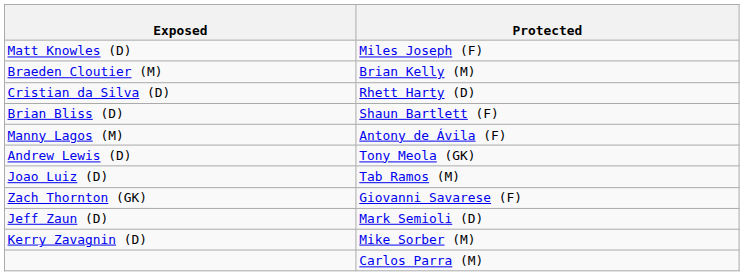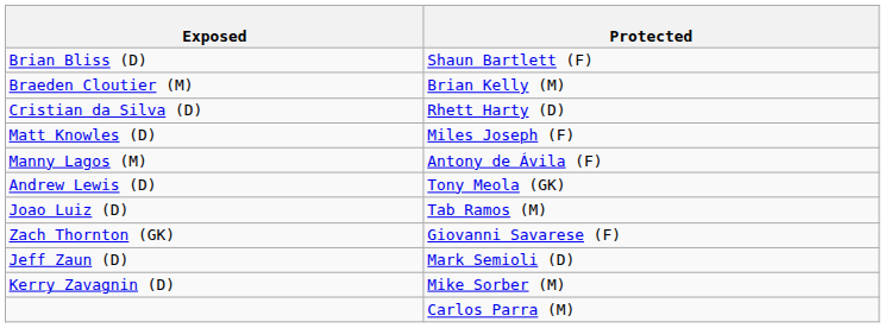rows swapped: Brian Bliss (D) <-> Matt Knowles (D)
